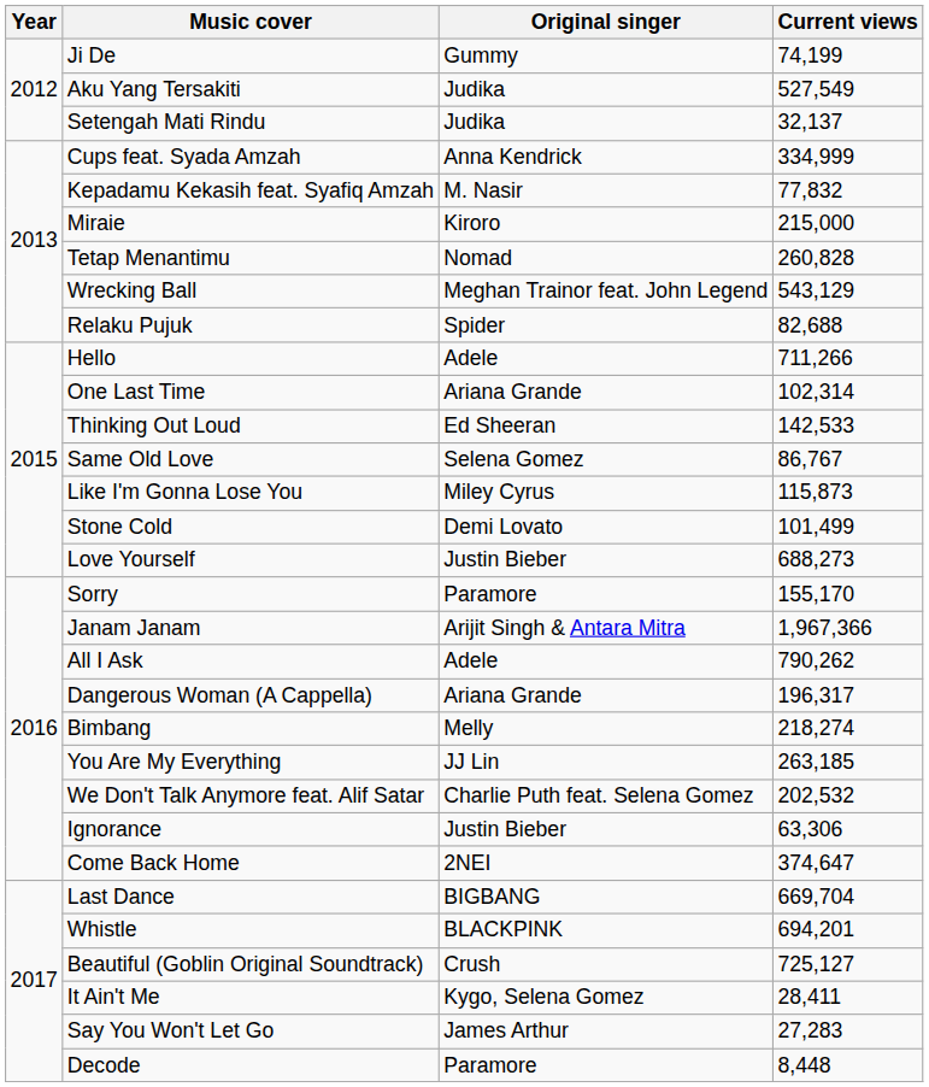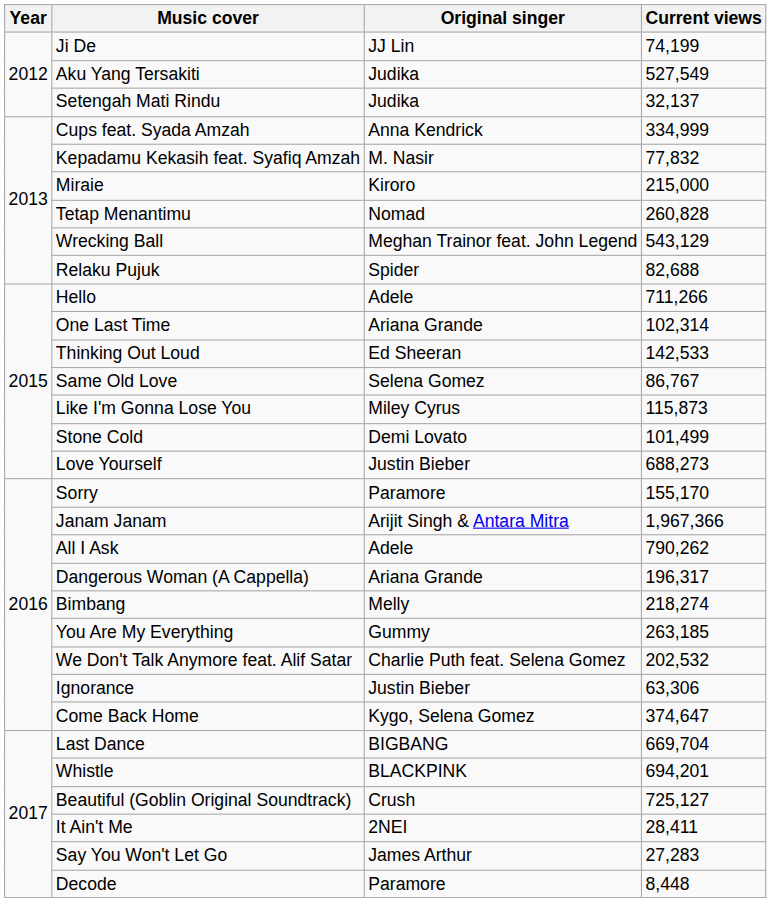Ji De | Original singer: Gummy -> JJ Lin
You Are My Everything | Original singer: JJ Lin -> Gummy
Come Back Home | Original singer: 2NEI -> Kygo, Selena Gomez
It Ain't Me | Original singer: Kygo, Selena Gomez -> 2NEI
